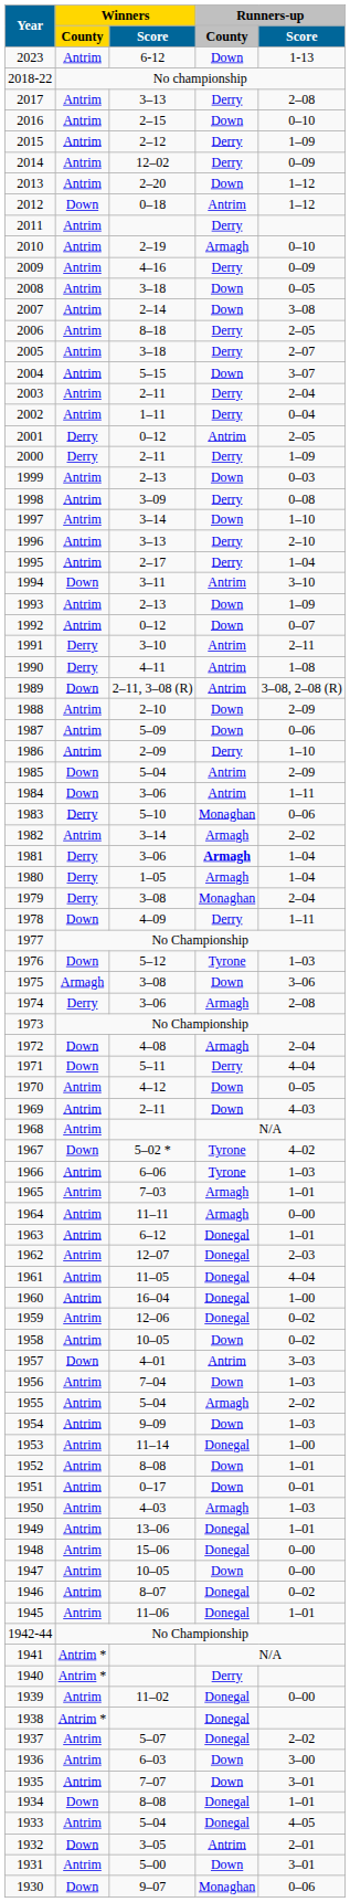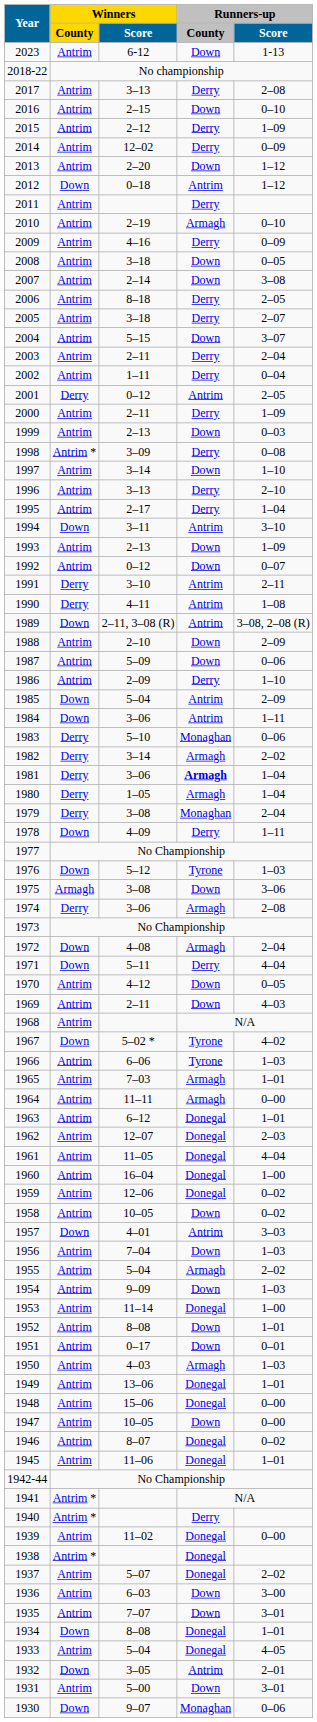2000 | Winners / County: Derry -> Antrim
1998 | Winners / County: Antrim -> Antrim *
1982 | Winners / County: Antrim -> Derry
